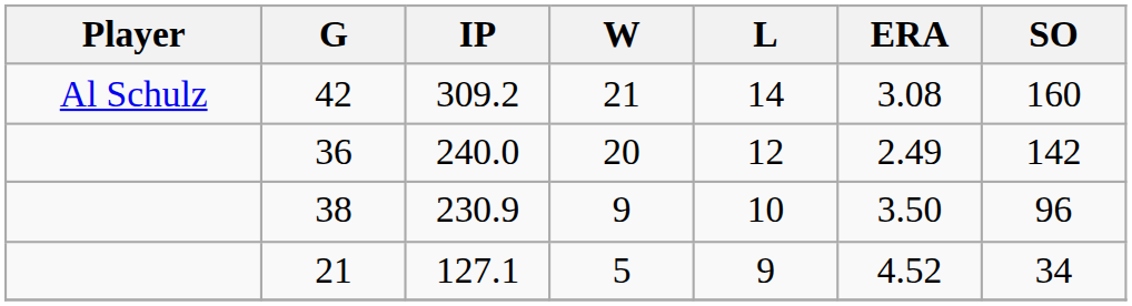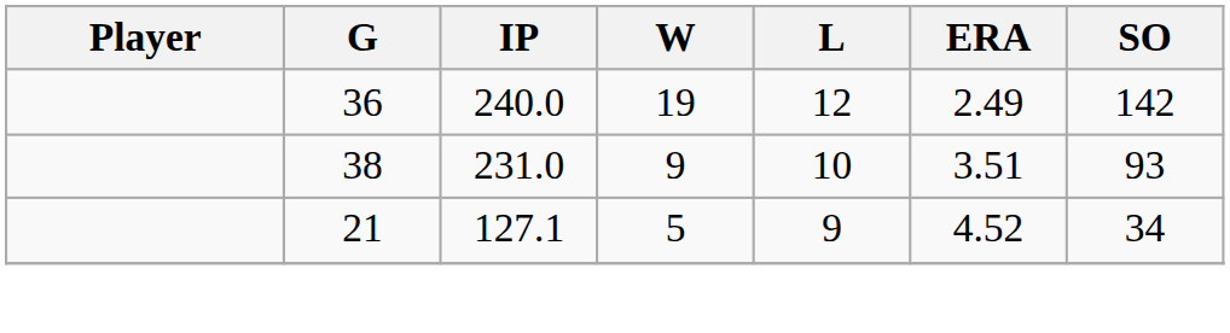- row: Al Schulz | 42 | 309.2 | 21 | 14 | 3.08 | 160
36 | W: 20 -> 19
38 | IP: 230.9 -> 231.0
38 | ERA: 3.50 -> 3.51
38 | SO: 96 -> 93
